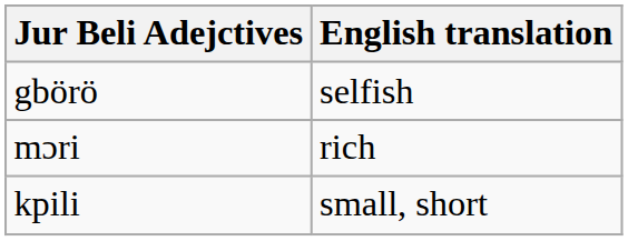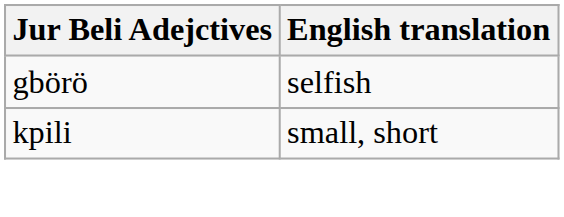- row: mɔri | rich
